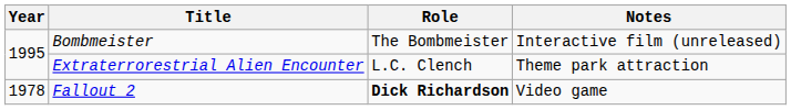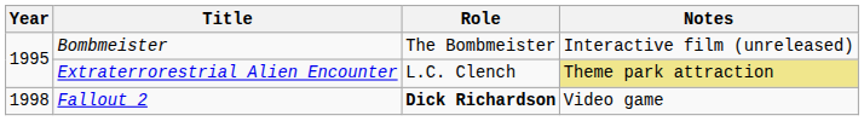Extraterrorestrial Alien Encounter | Notes: no background -> khaki background
Fallout 2 | Year: 1978 -> 1998
